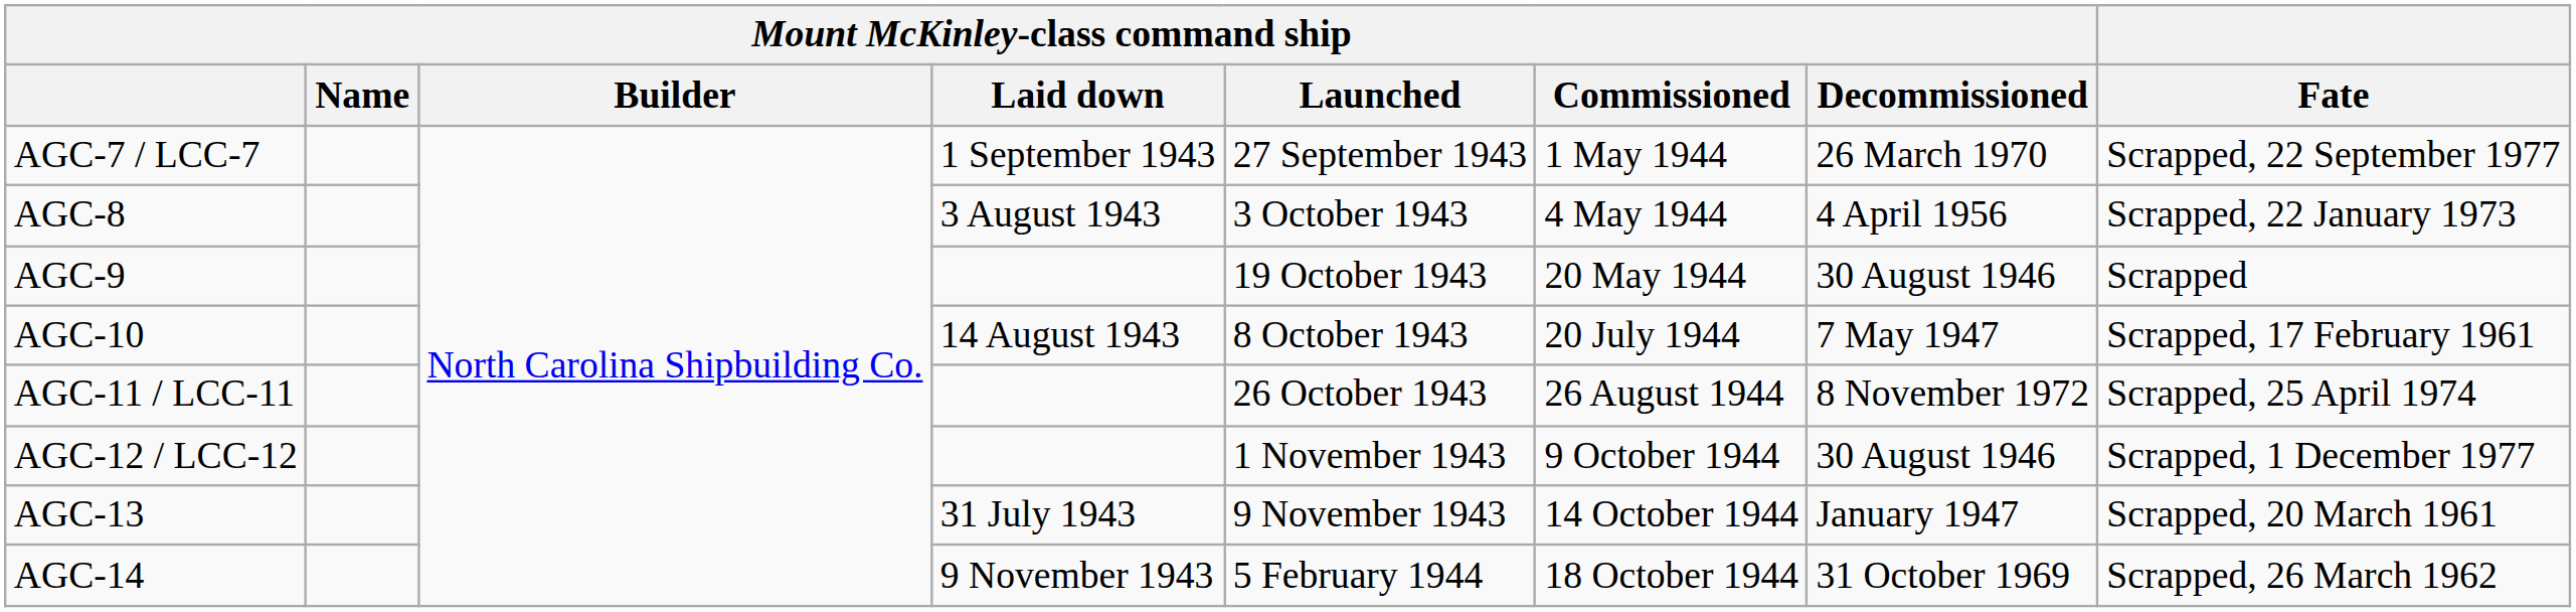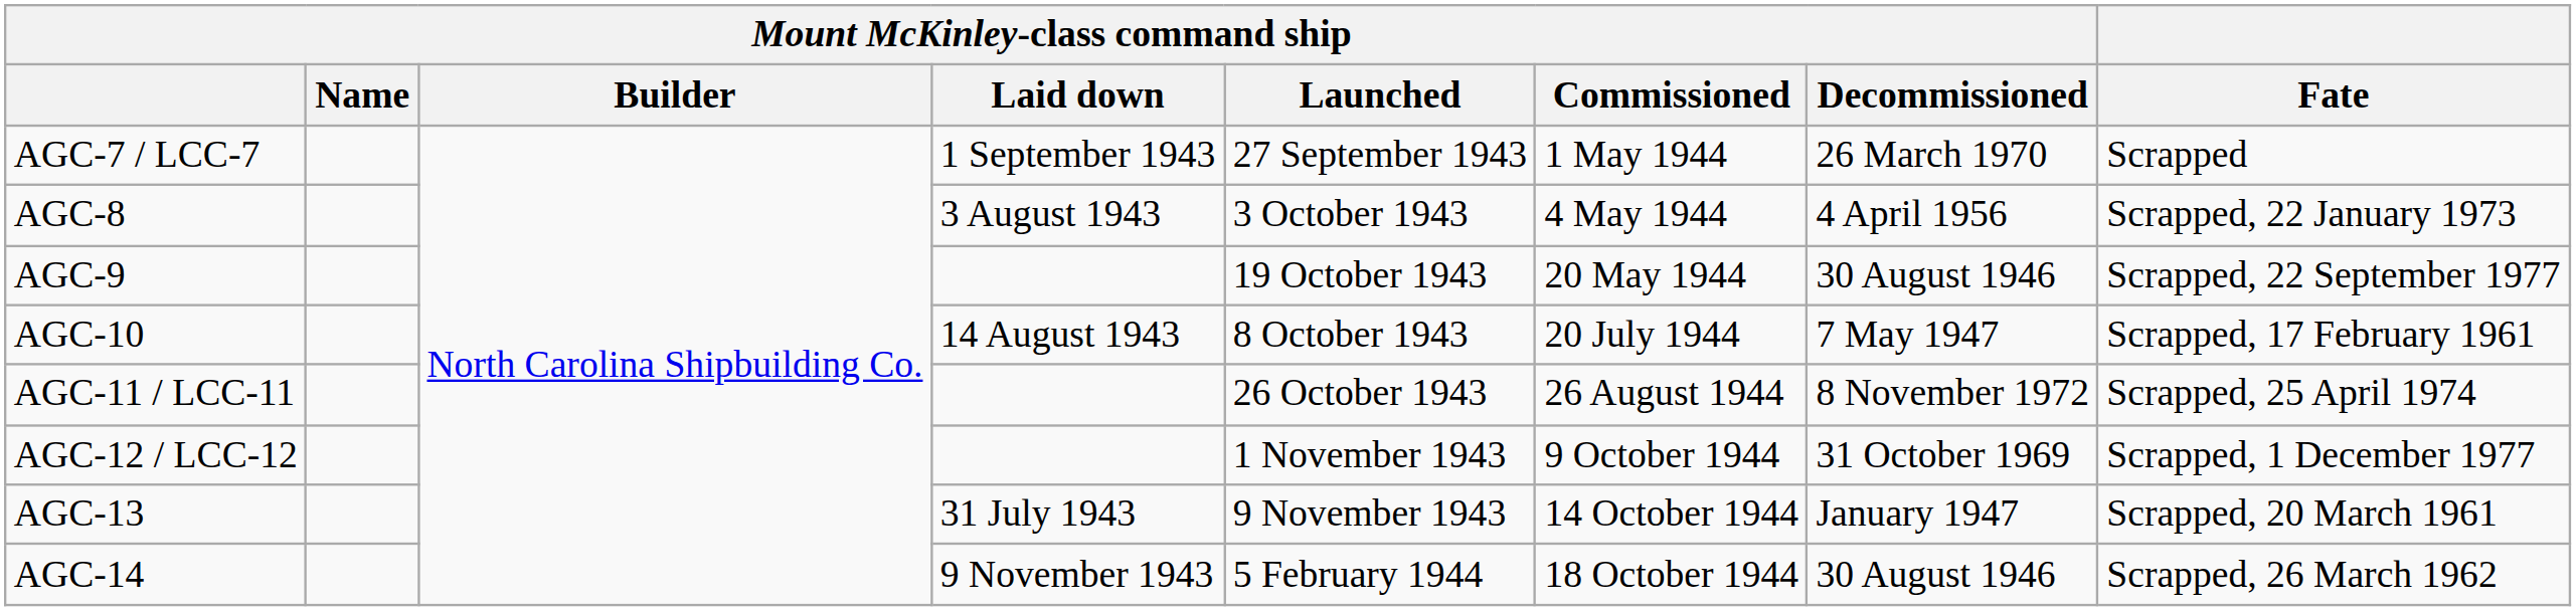AGC-7 / LCC-7 | Fate: Scrapped, 22 September 1977 -> Scrapped
AGC-9 | Fate: Scrapped -> Scrapped, 22 September 1977
AGC-12 / LCC-12 | Mount McKinley-class command ship / Decommissioned: 30 August 1946 -> 31 October 1969
AGC-14 | Mount McKinley-class command ship / Decommissioned: 31 October 1969 -> 30 August 1946
